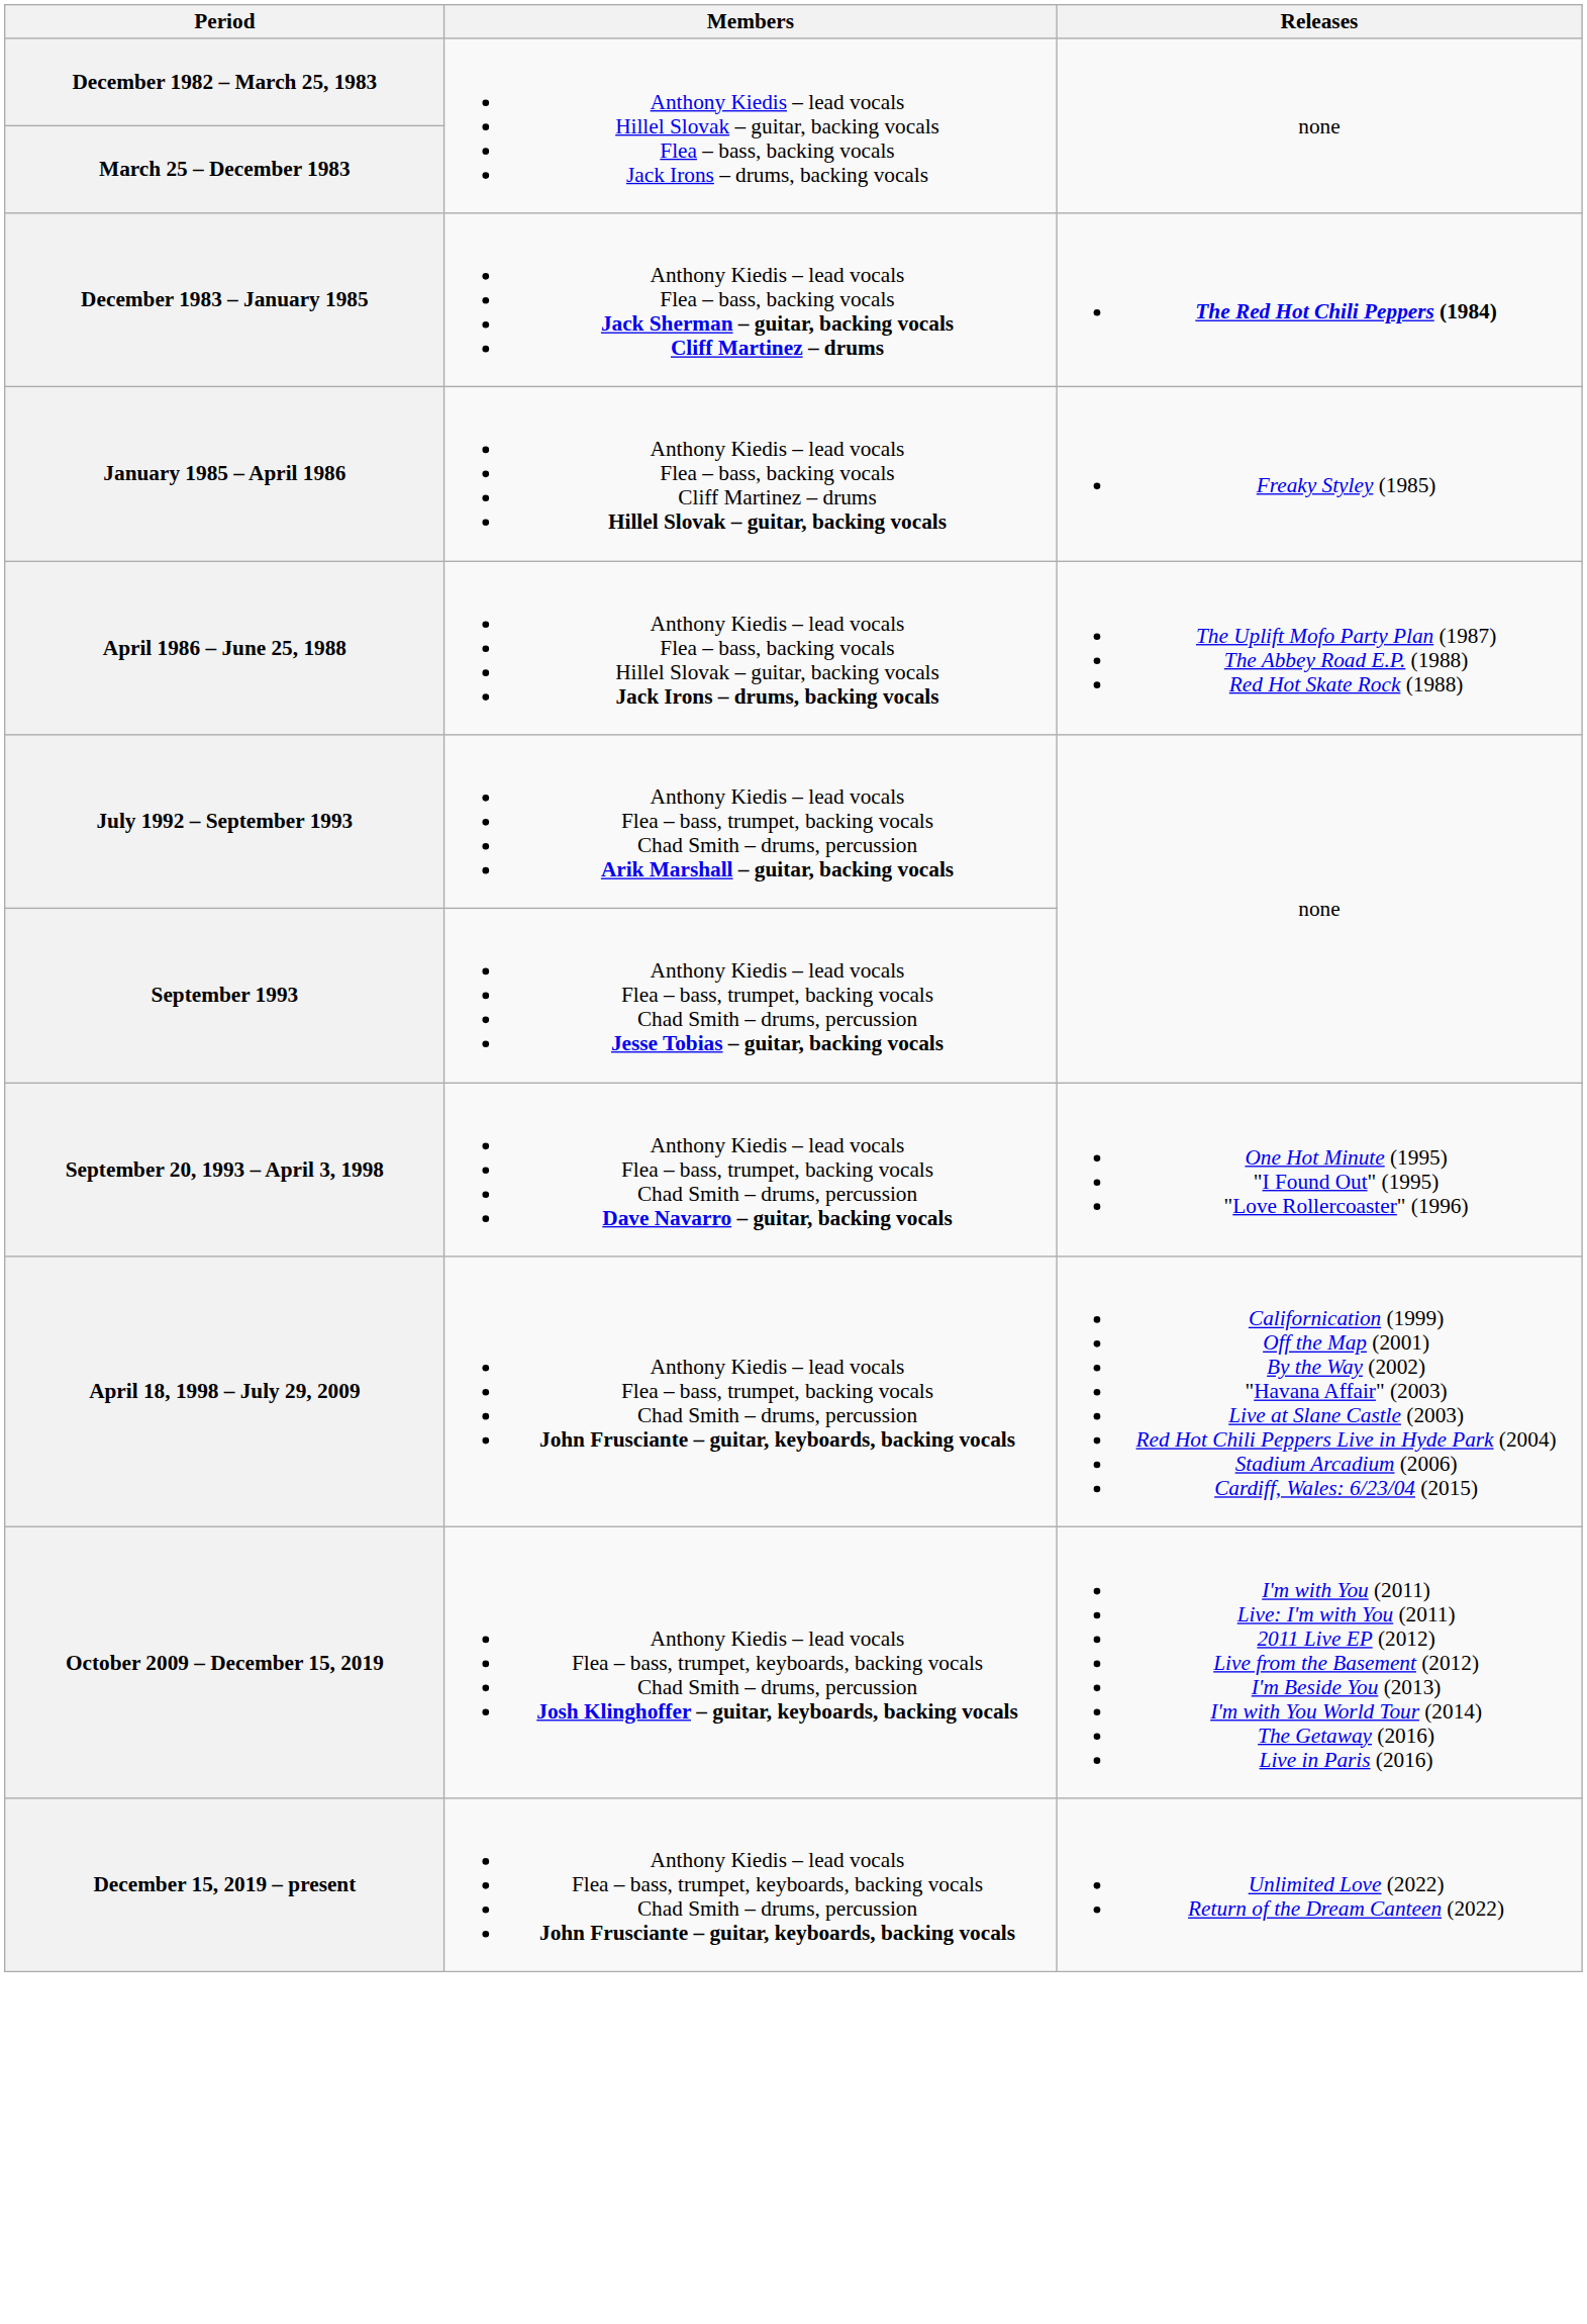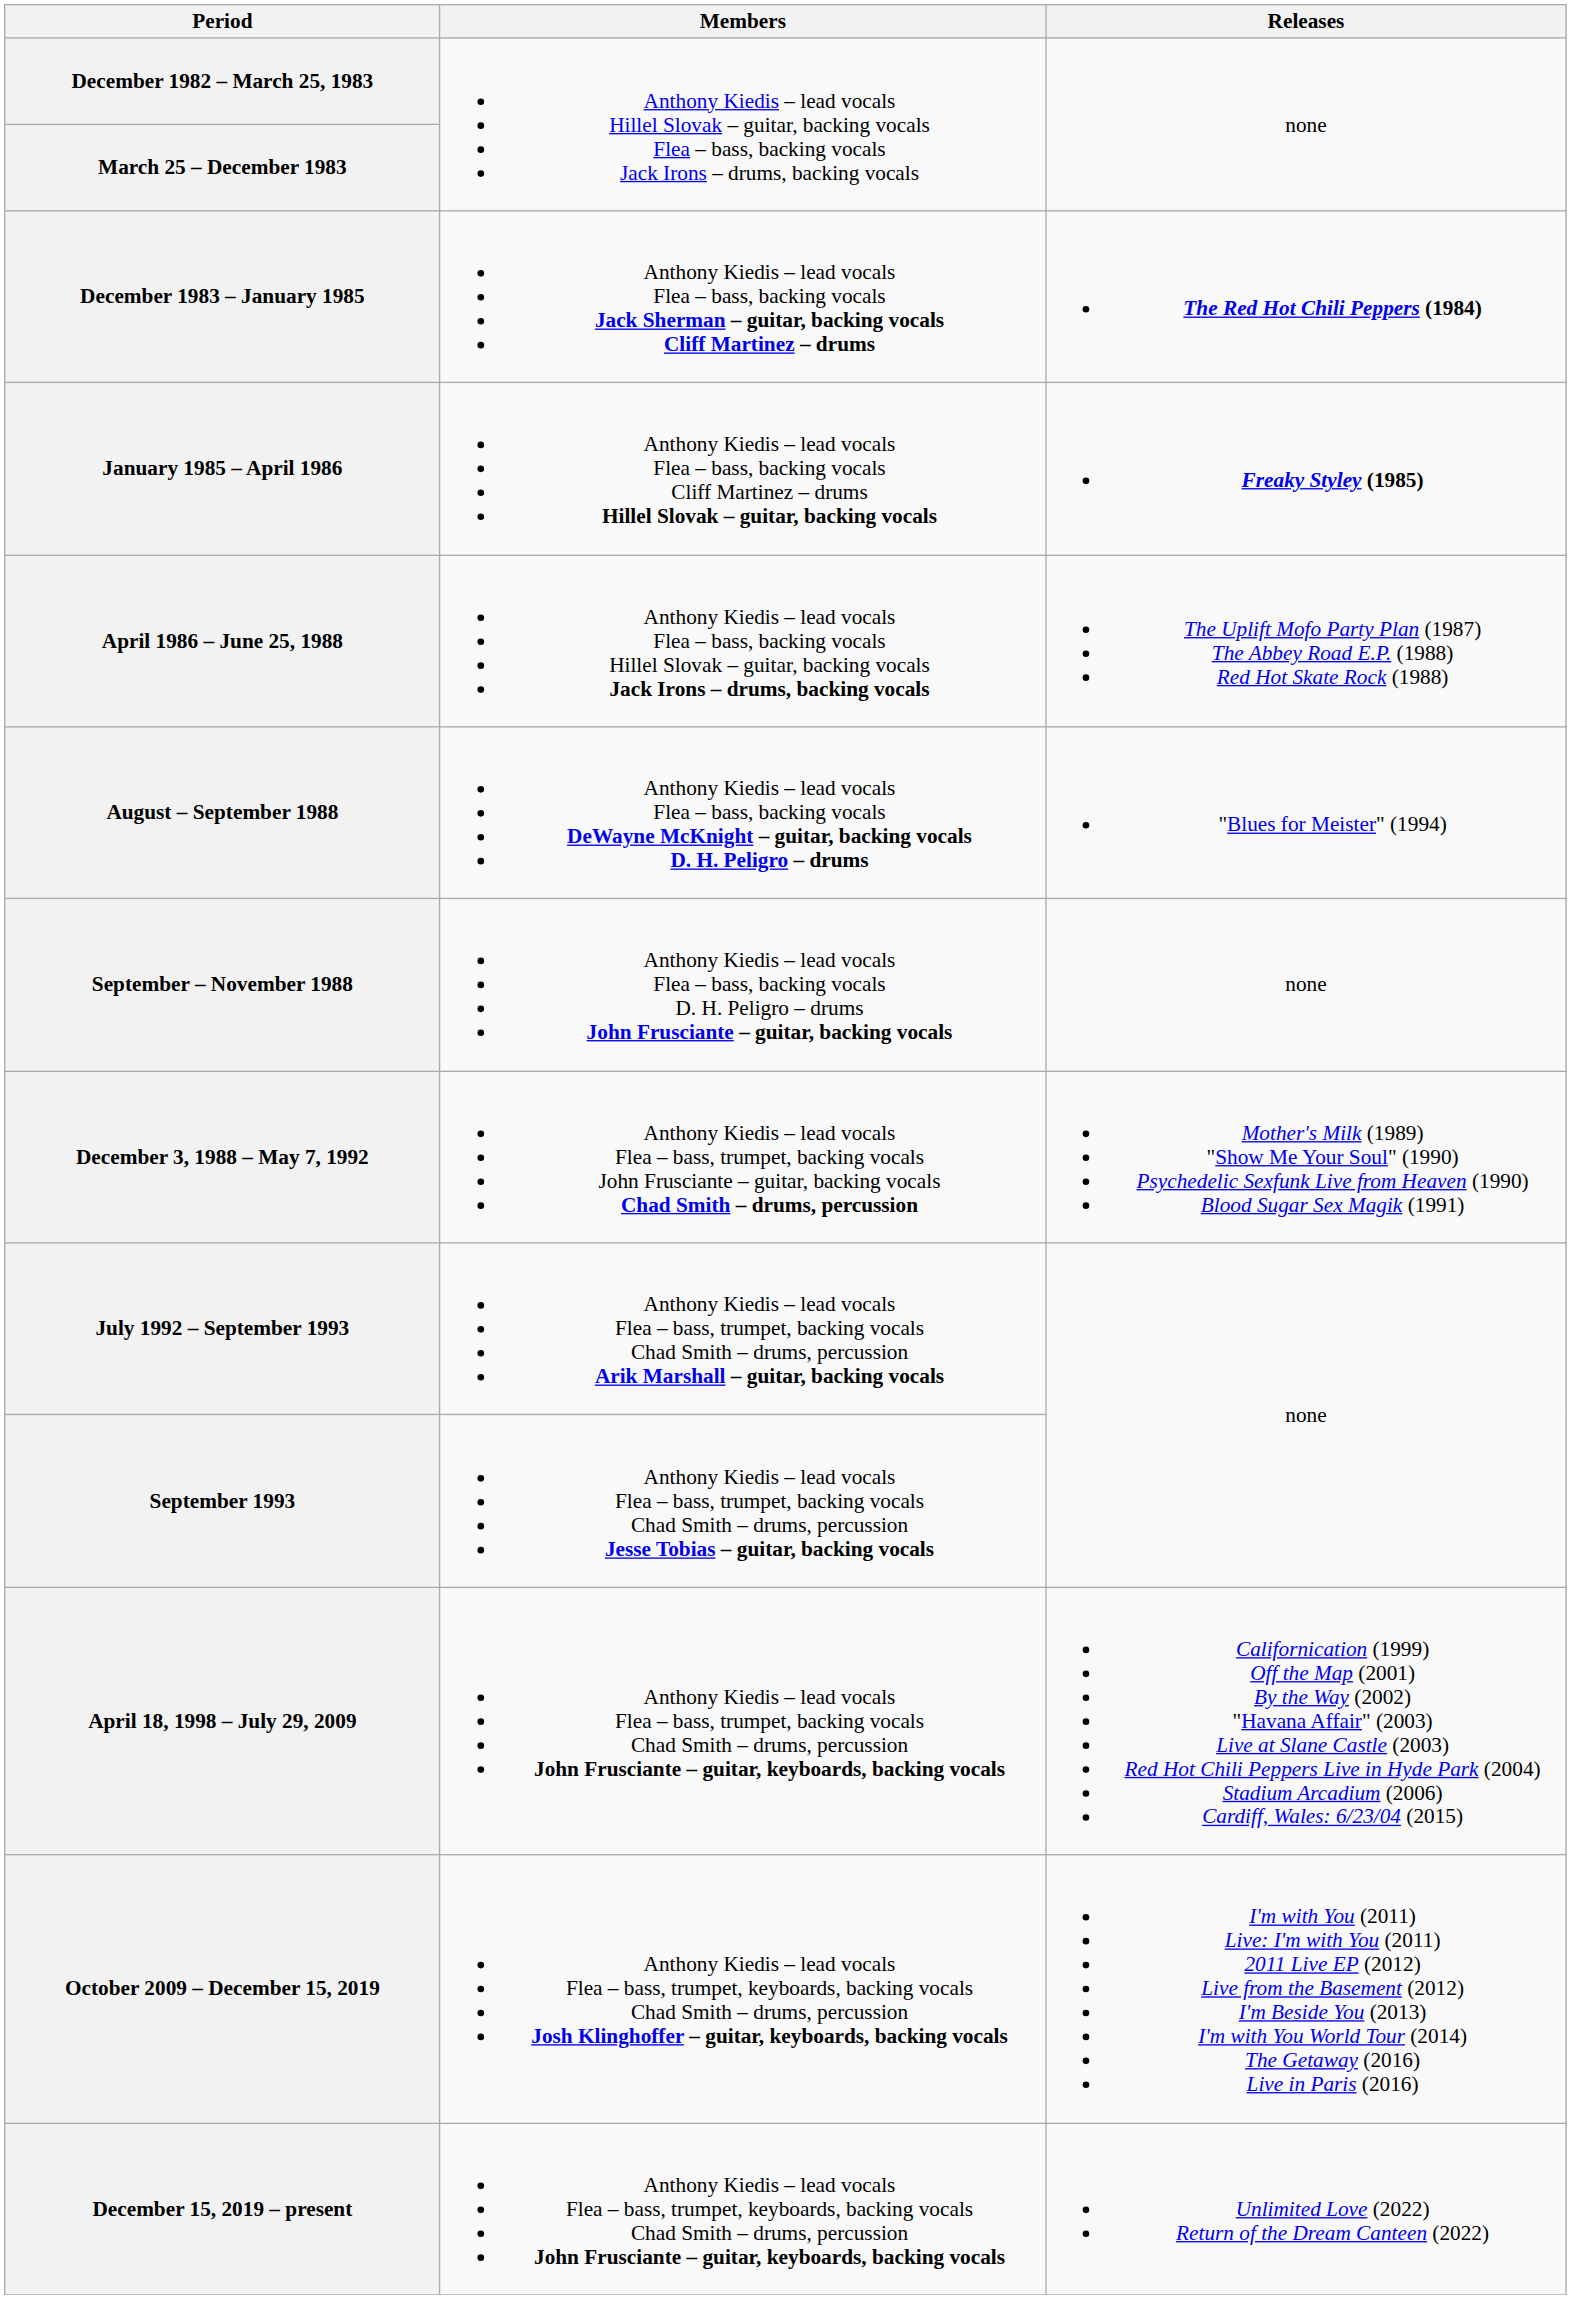January 1985 – April 1986 | Releases: normal -> bold
+ row: August – September 1988 | Anthony Kiedis – lead vocals Flea – bass, backing vocals DeWayne McKnight – guitar, backing vocals D. H. Peligro – drums | "Blues for Meister" (1994)
+ row: September – November 1988 | Anthony Kiedis – lead vocals Flea – bass, backing vocals D. H. Peligro – drums John Frusciante – guitar, backing vocals | none
+ row: December 3, 1988 – May 7, 1992 | Anthony Kiedis – lead vocals Flea – bass, trumpet, backing vocals John Frusciante – guitar, backing vocals Chad Smith – drums, percussion | Mother's Milk (1989) "Show Me Your Soul" (1990) Psychedelic Sexfunk Live from Heaven (1990) Blood Sugar Sex Magik (1991)
- row: September 20, 1993 – April 3, 1998 | Anthony Kiedis – lead vocals Flea – bass, trumpet, backing vocals Chad Smith – drums, percussion Dave Navarro – guitar, backing vocals | One Hot Minute (1995) "I Found Out" (1995) "Love Rollercoaster" (1996)
